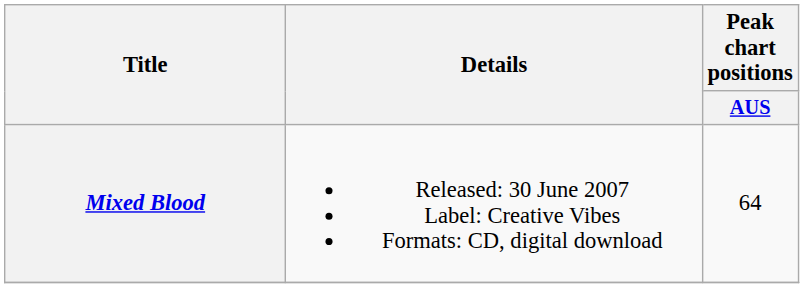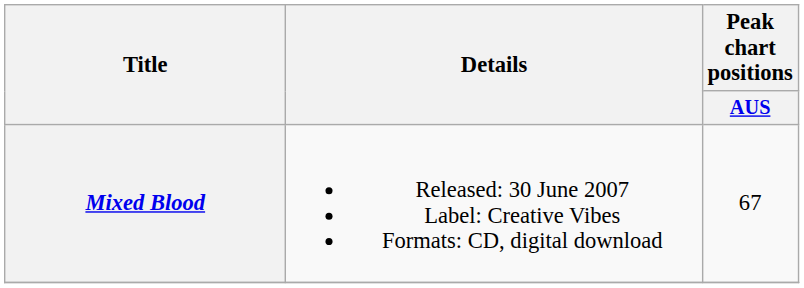Mixed Blood | Peak chart positions / AUS: 64 -> 67
